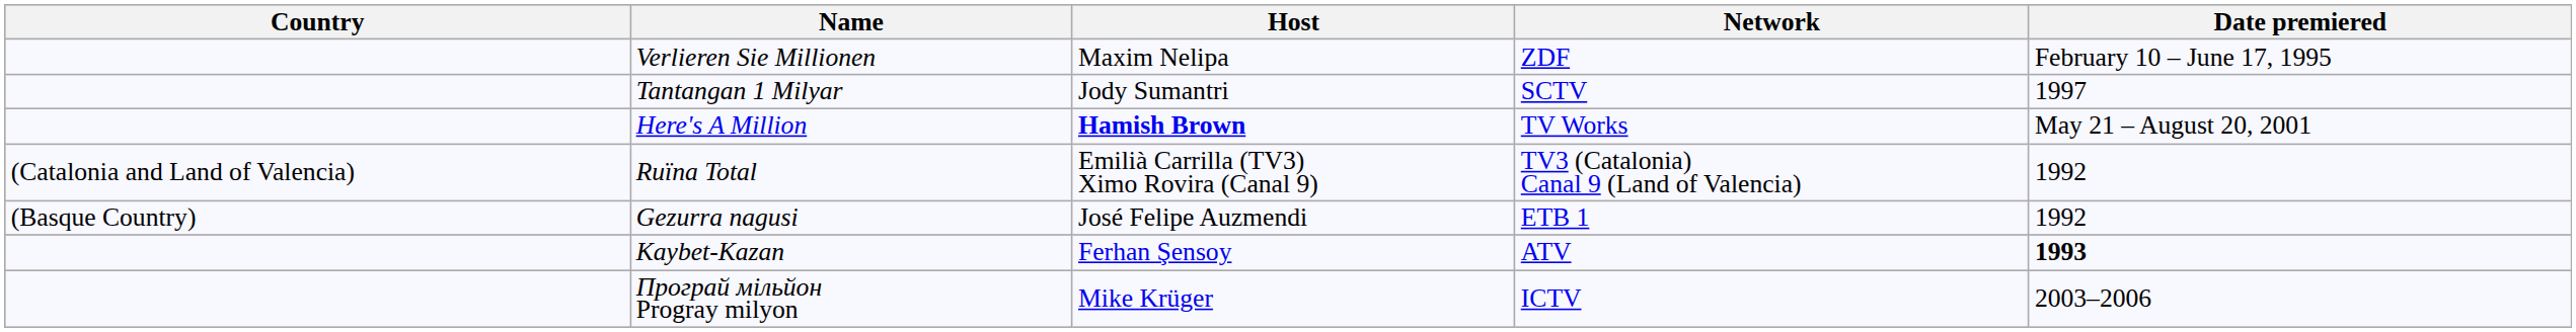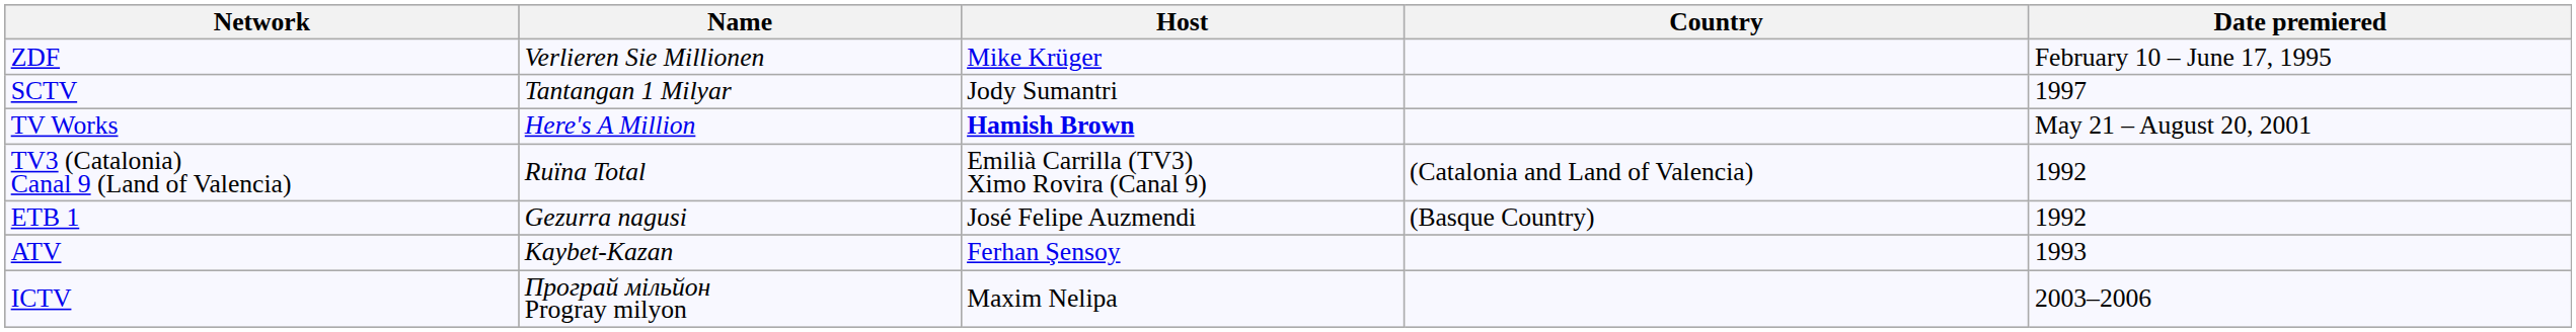columns swapped: Country <-> Network
Verlieren Sie Millionen | Host: Maxim Nelipa -> Mike Krüger
Kaybet-Kazan | Date premiered: bold -> normal
Програй мільйон Progray milyon | Host: Mike Krüger -> Maxim Nelipa
